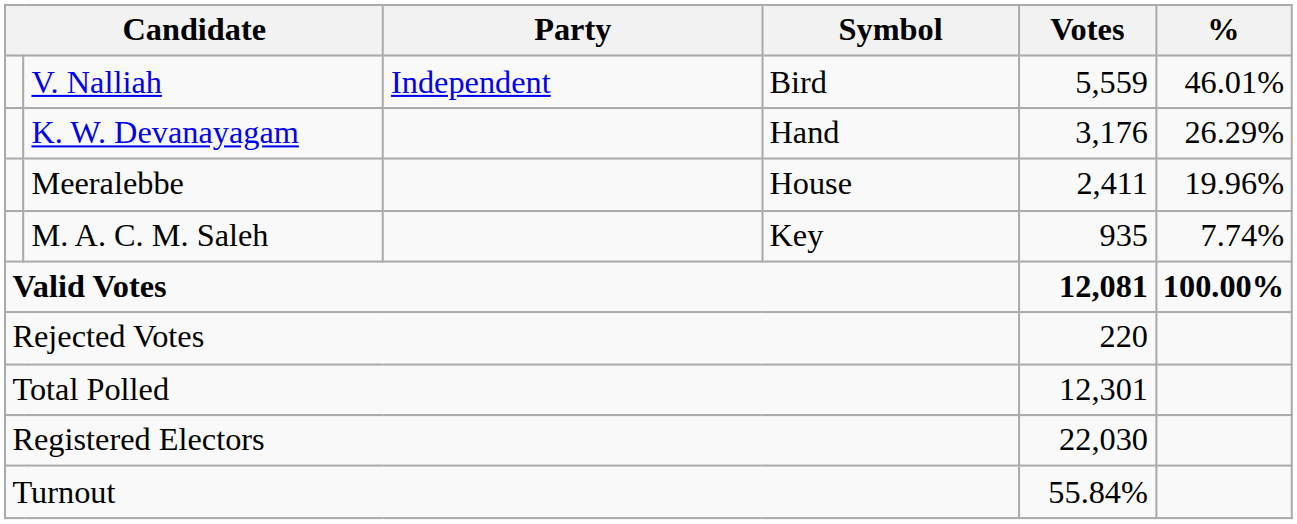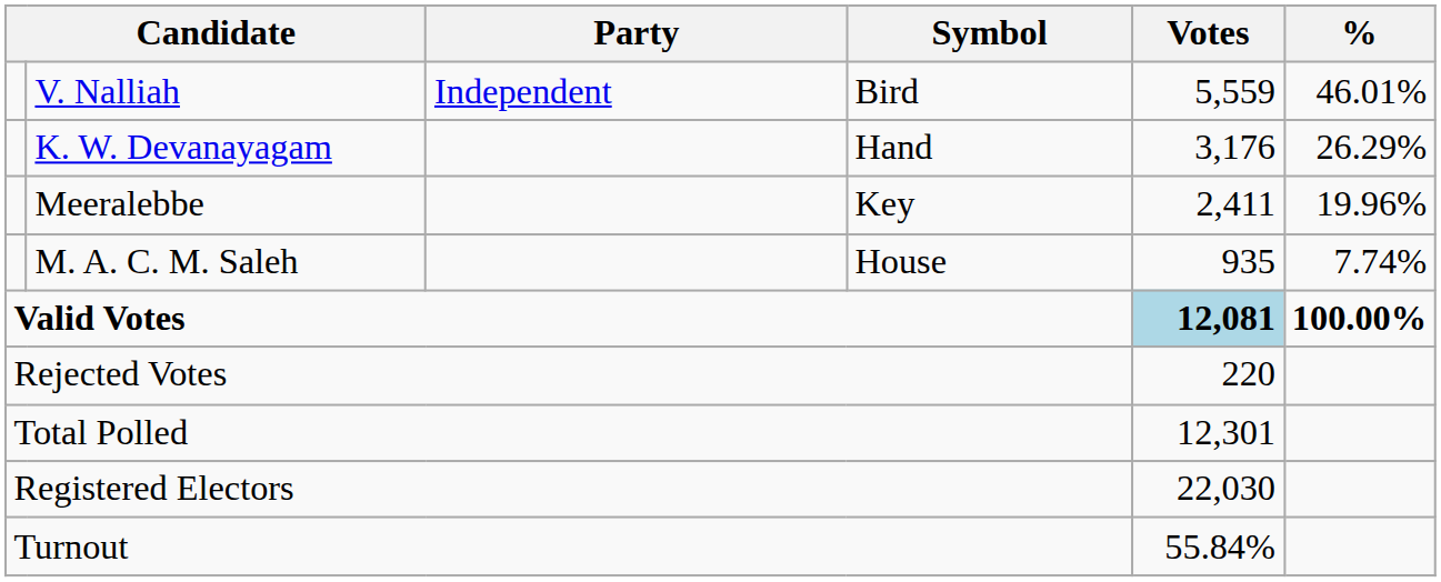Meeralebbe | Symbol: House -> Key
M. A. C. M. Saleh | Symbol: Key -> House
Valid Votes | Votes: no background -> lightblue background
